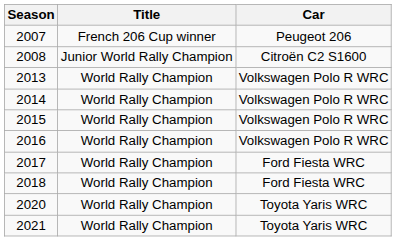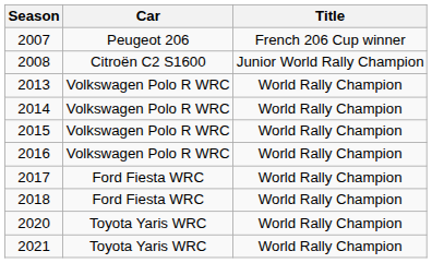columns swapped: Title <-> Car
